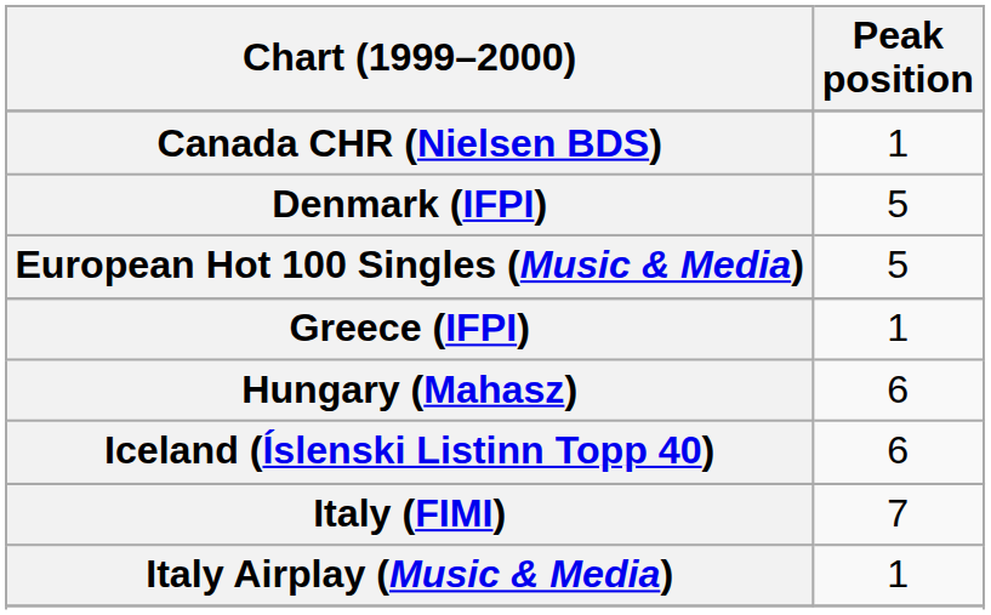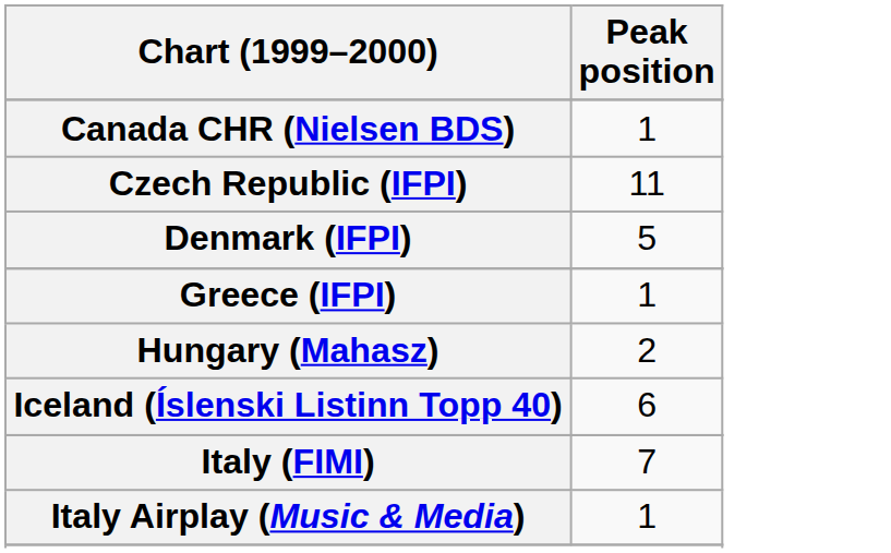+ row: Czech Republic (IFPI) | 11
- row: European Hot 100 Singles (Music & Media) | 5
Hungary (Mahasz) | Peak position: 6 -> 2
